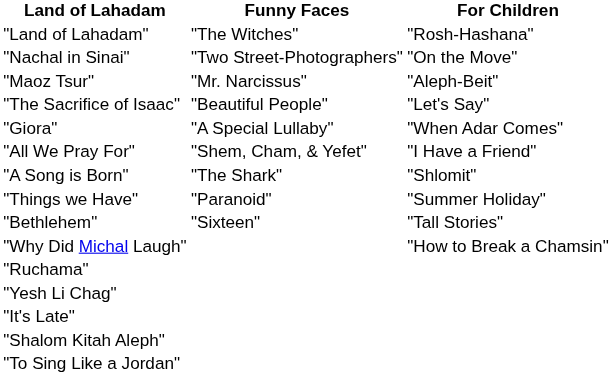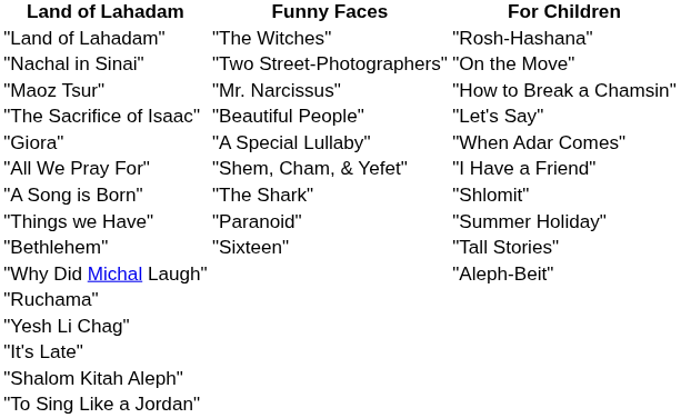"Maoz Tsur" | For Children: "Aleph-Beit" -> "How to Break a Chamsin"
"Why Did Michal Laugh" | For Children: "How to Break a Chamsin" -> "Aleph-Beit"
